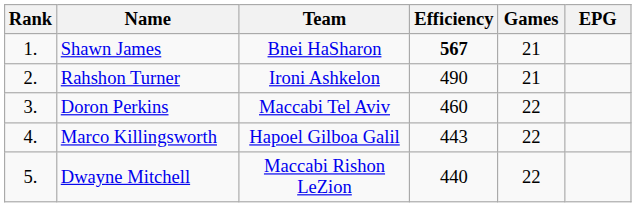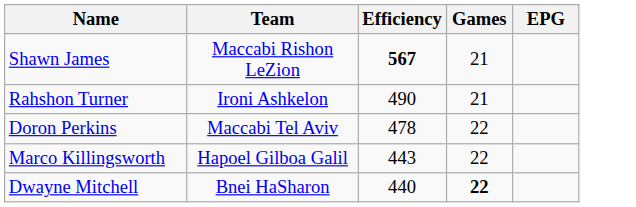- column: Rank | 1. | 2. | 3. | 4. | 5.
Shawn James | Team: Bnei HaSharon -> Maccabi Rishon LeZion
Doron Perkins | Efficiency: 460 -> 478
Dwayne Mitchell | Team: Maccabi Rishon LeZion -> Bnei HaSharon
Dwayne Mitchell | Games: normal -> bold
